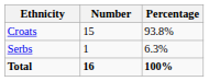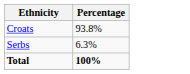- column: Number | 15 | 1 | 16
